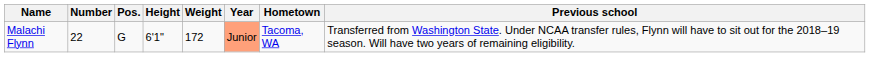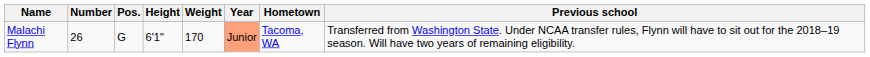Malachi Flynn | Number: 22 -> 26
Malachi Flynn | Weight: 172 -> 170
